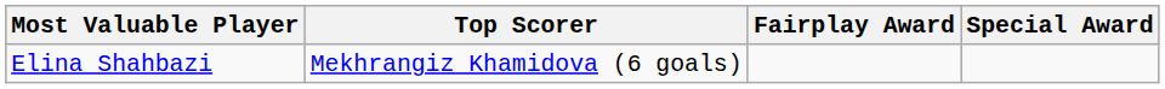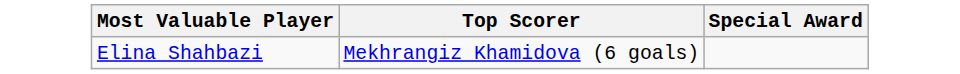- column: Fairplay Award
